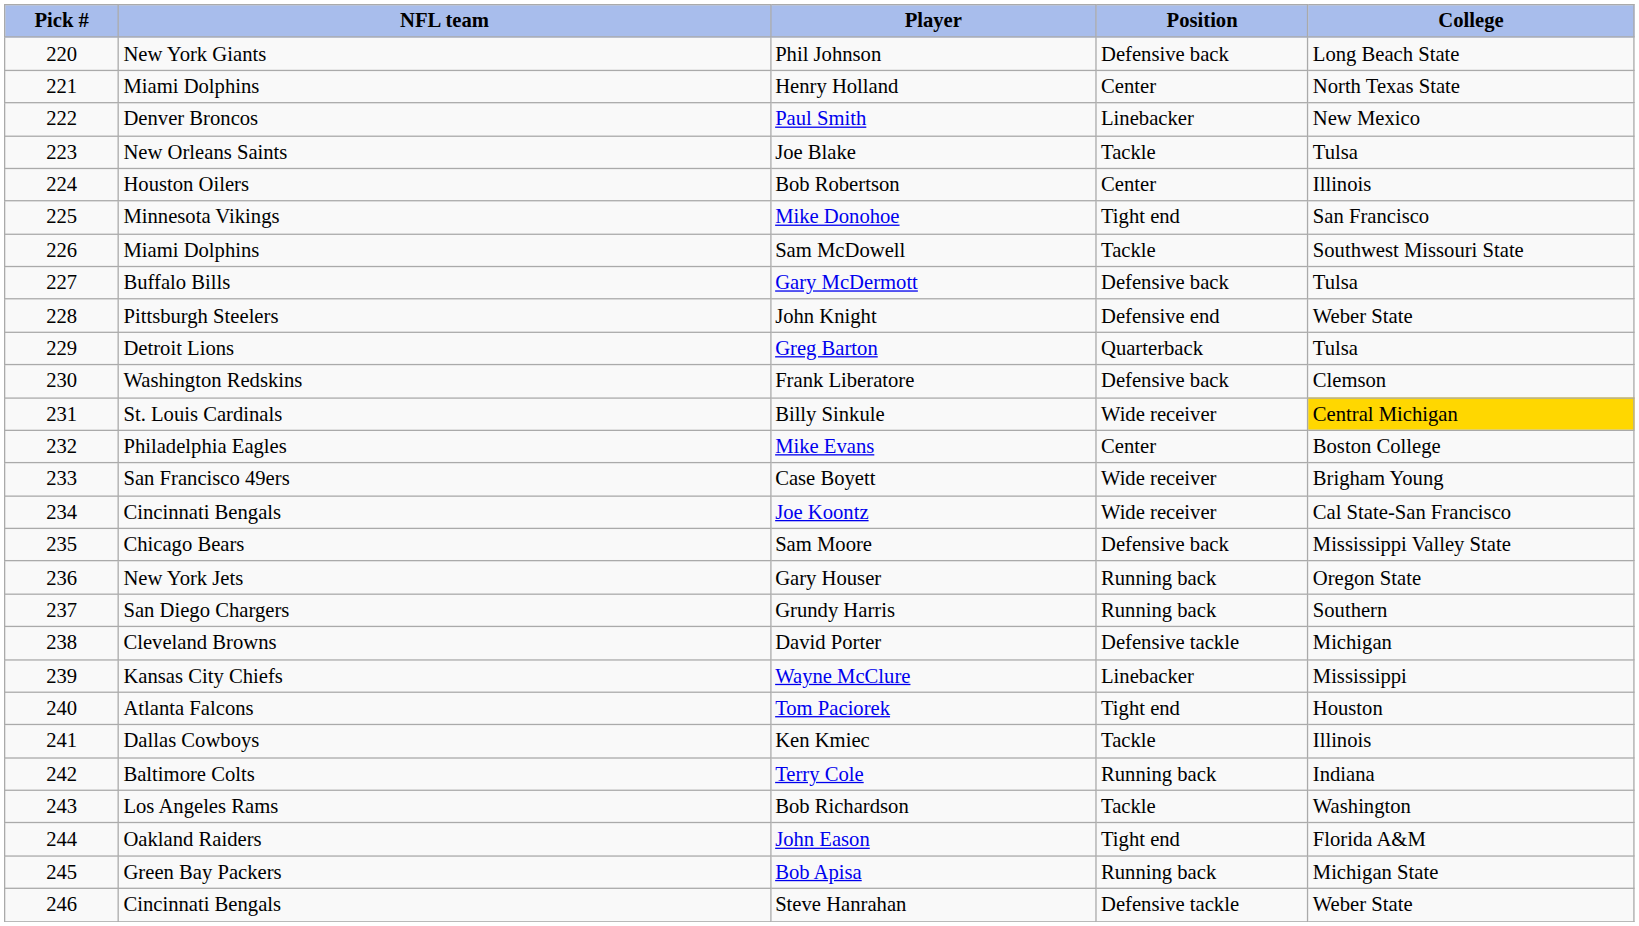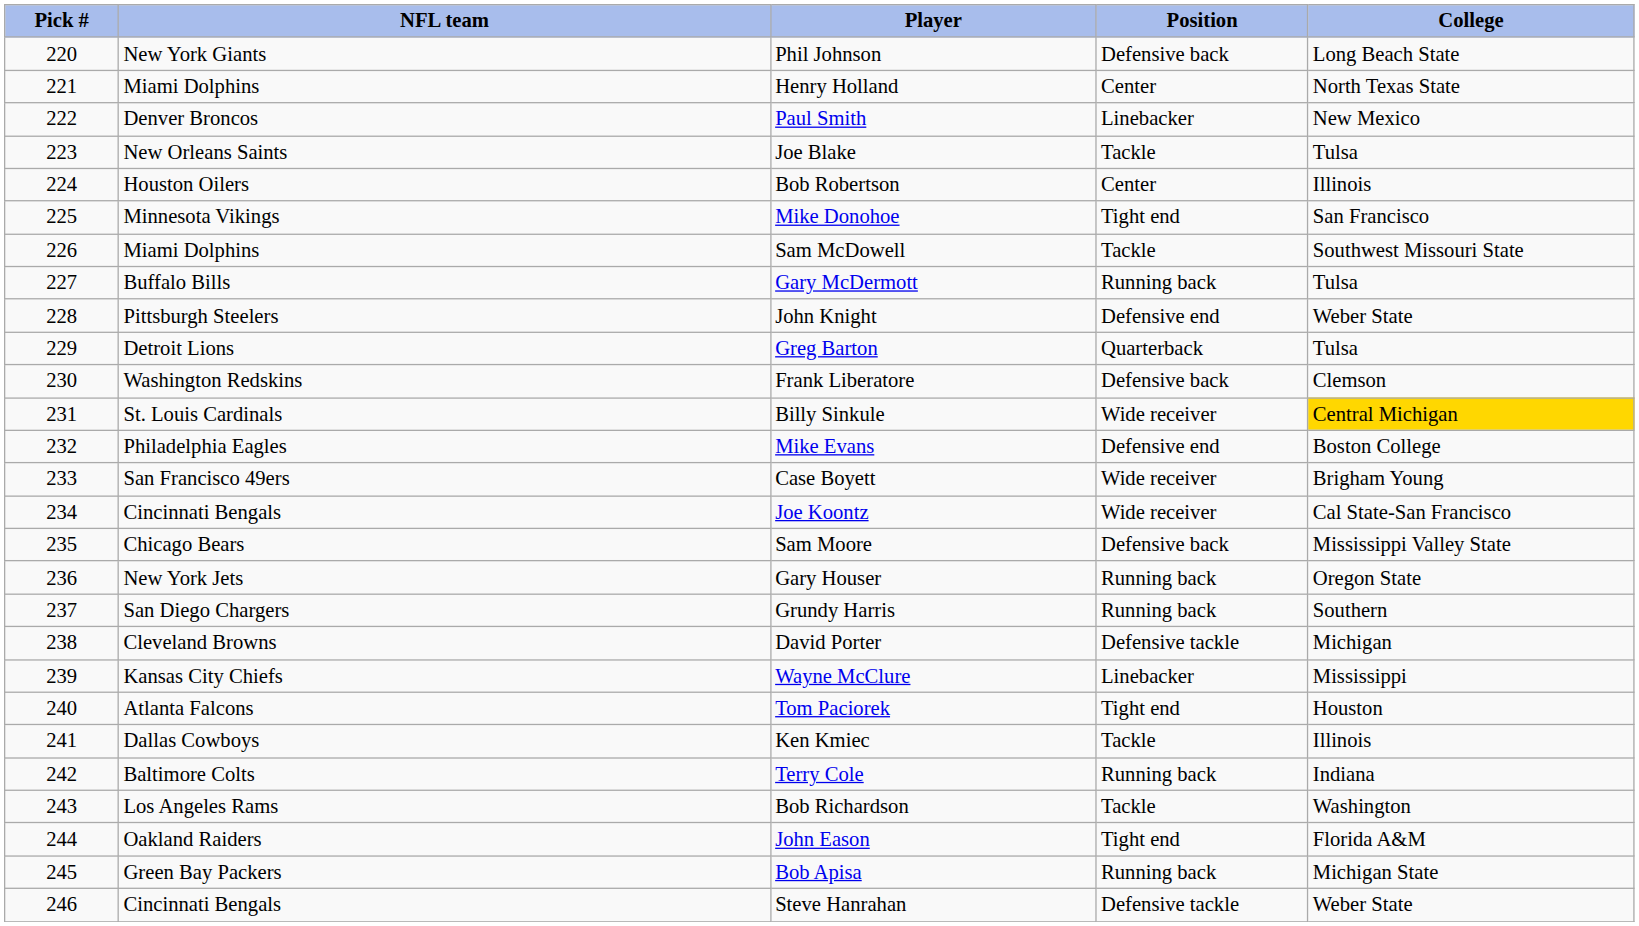Gary McDermott | Position: Defensive back -> Running back
Mike Evans | Position: Center -> Defensive end
